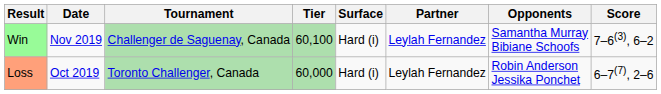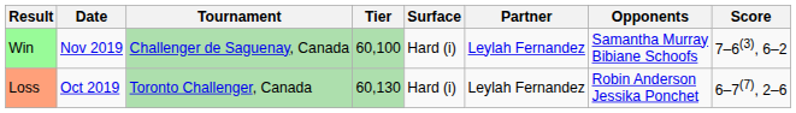Loss | Tier: 60,000 -> 60,130
